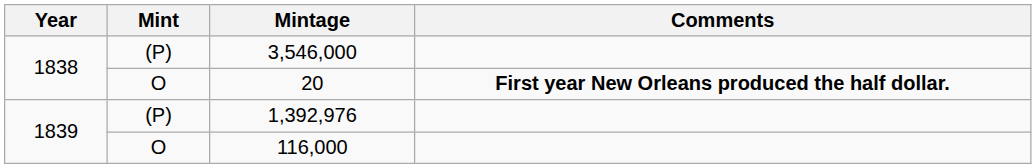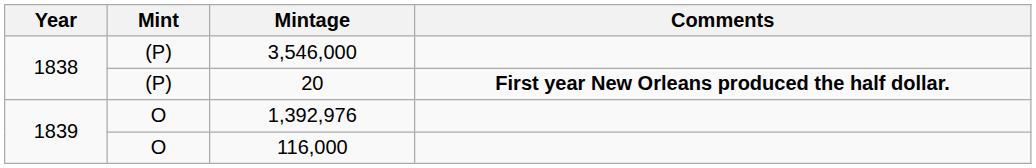20 | Mint: O -> (P)
1,392,976 | Mint: (P) -> O
